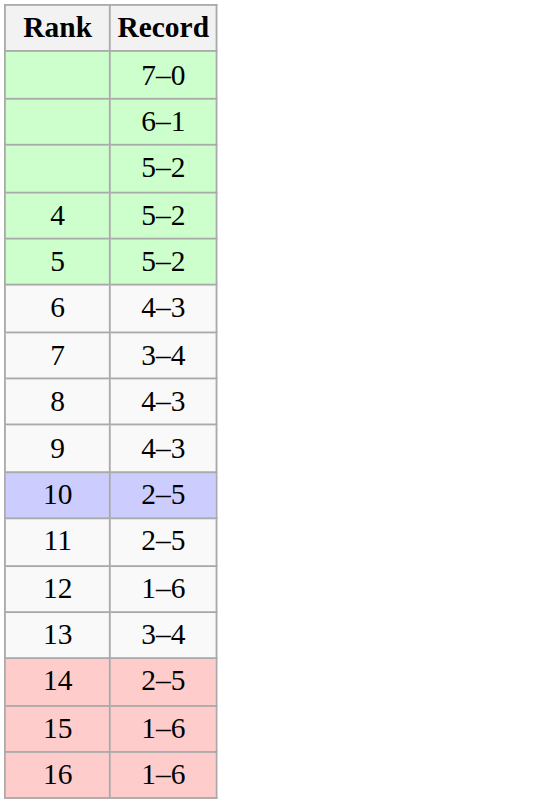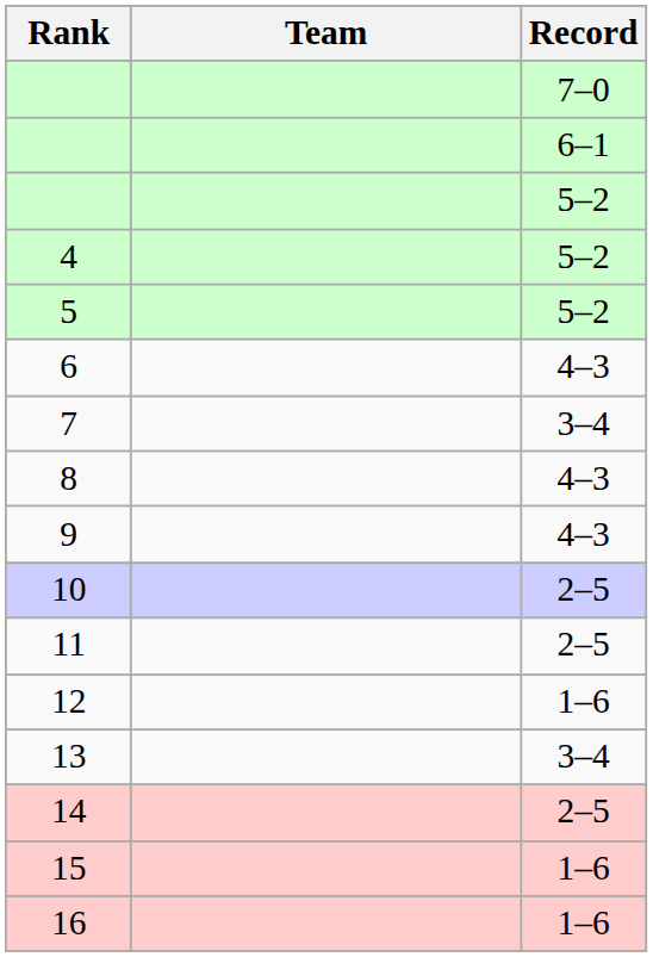+ column: Team
